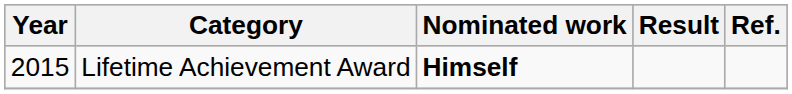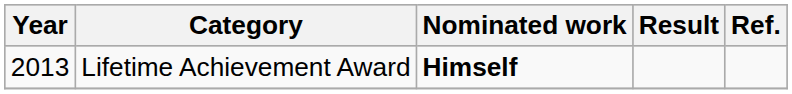Lifetime Achievement Award | Year: 2015 -> 2013
